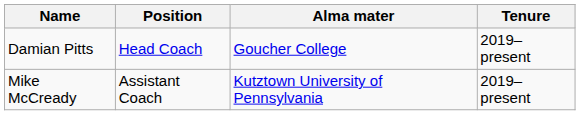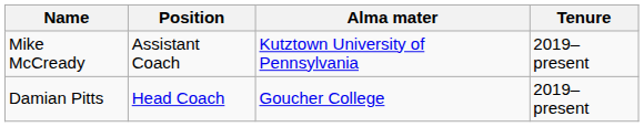rows swapped: Damian Pitts <-> Mike McCready
